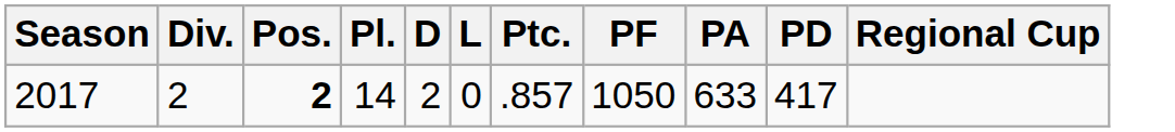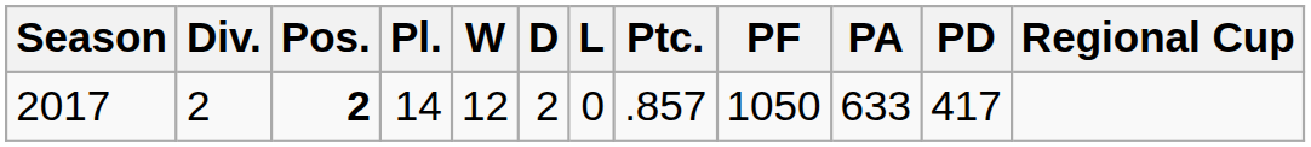+ column: W | 12
